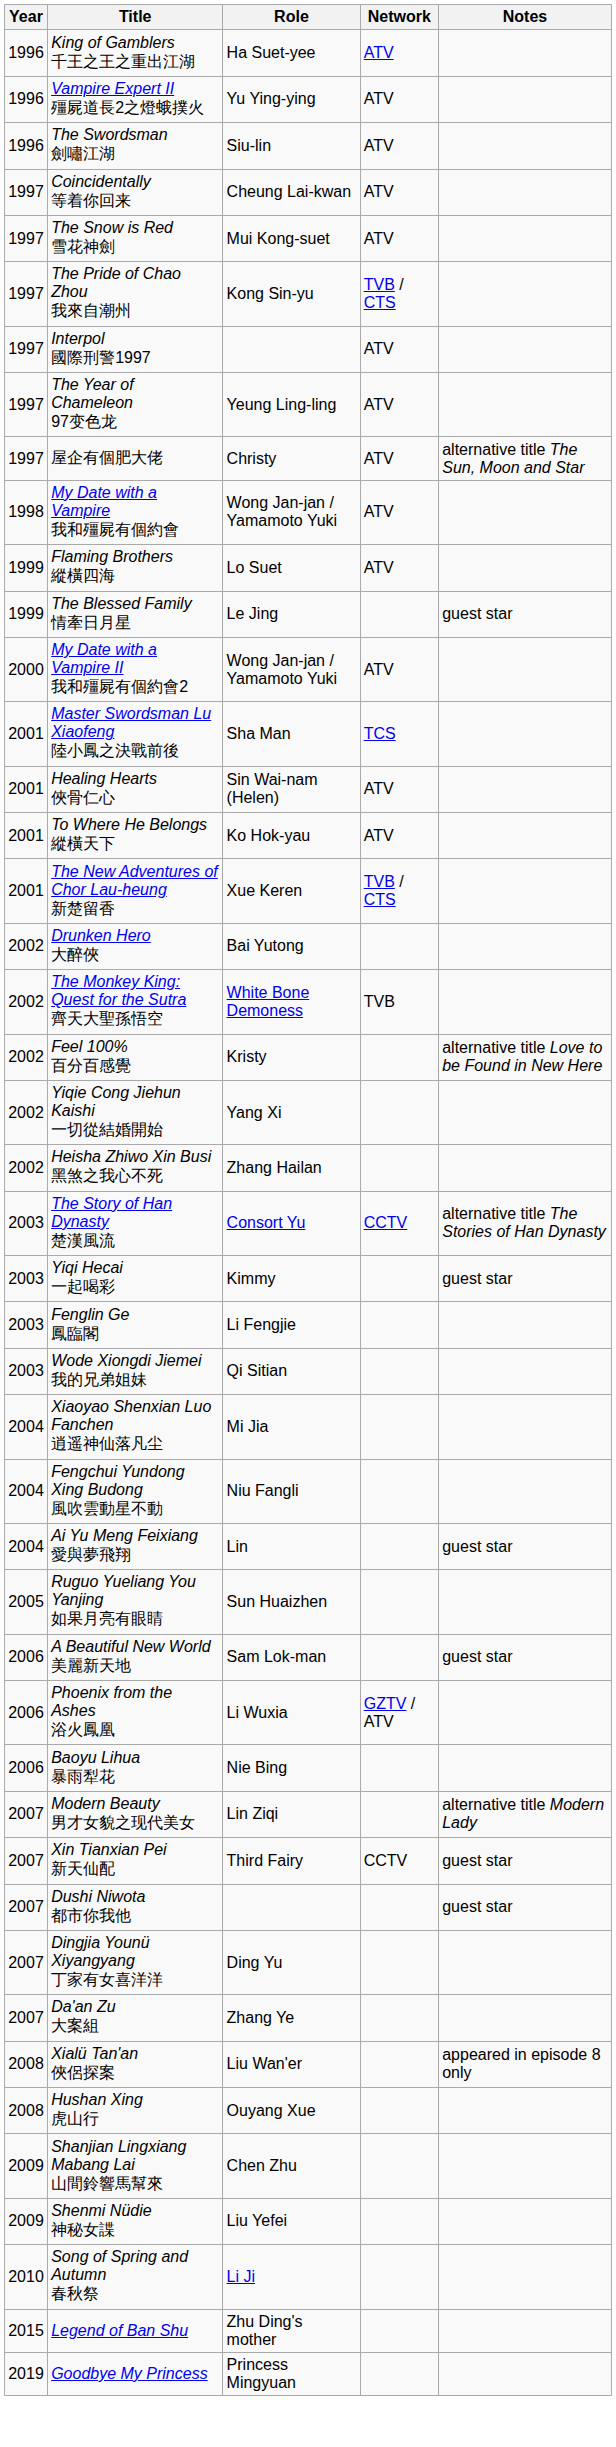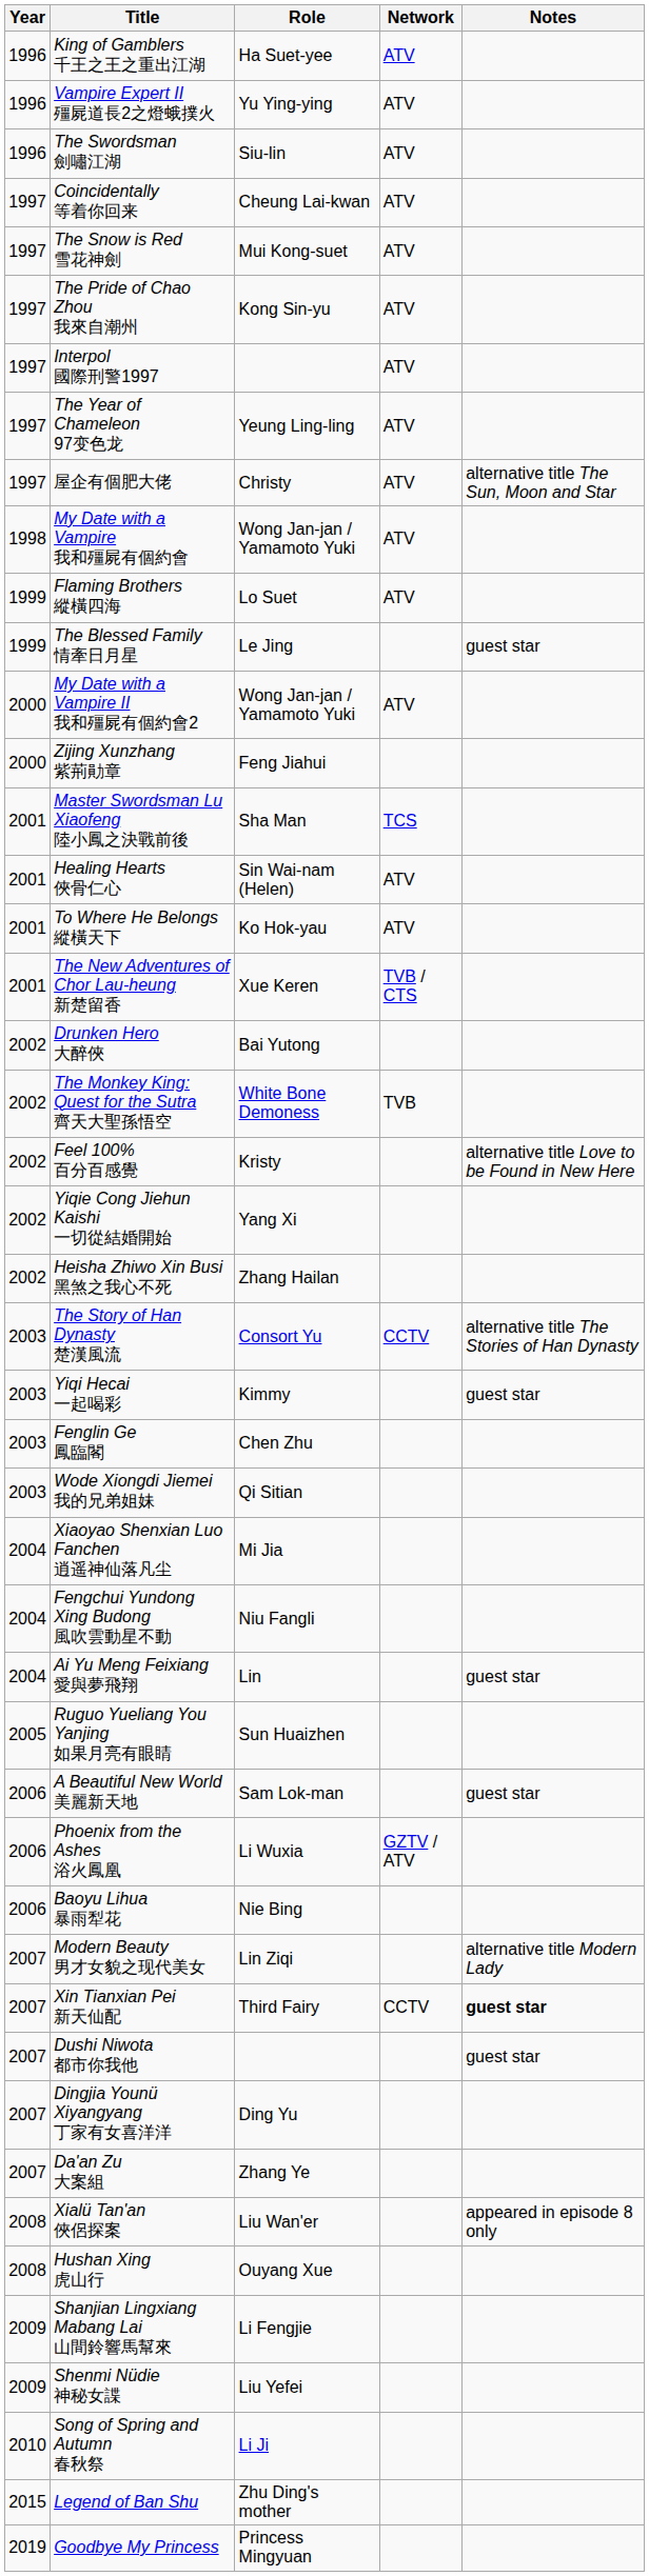The Pride of Chao Zhou 我來自潮州 | Network: TVB / CTS -> ATV
+ row: 2000 | Zijing Xunzhang 紫荊勛章 | Feng Jiahui
Fenglin Ge 鳳臨閣 | Role: Li Fengjie -> Chen Zhu
Xin Tianxian Pei 新天仙配 | Notes: normal -> bold
Shanjian Lingxiang Mabang Lai 山間鈴響馬幫來 | Role: Chen Zhu -> Li Fengjie
